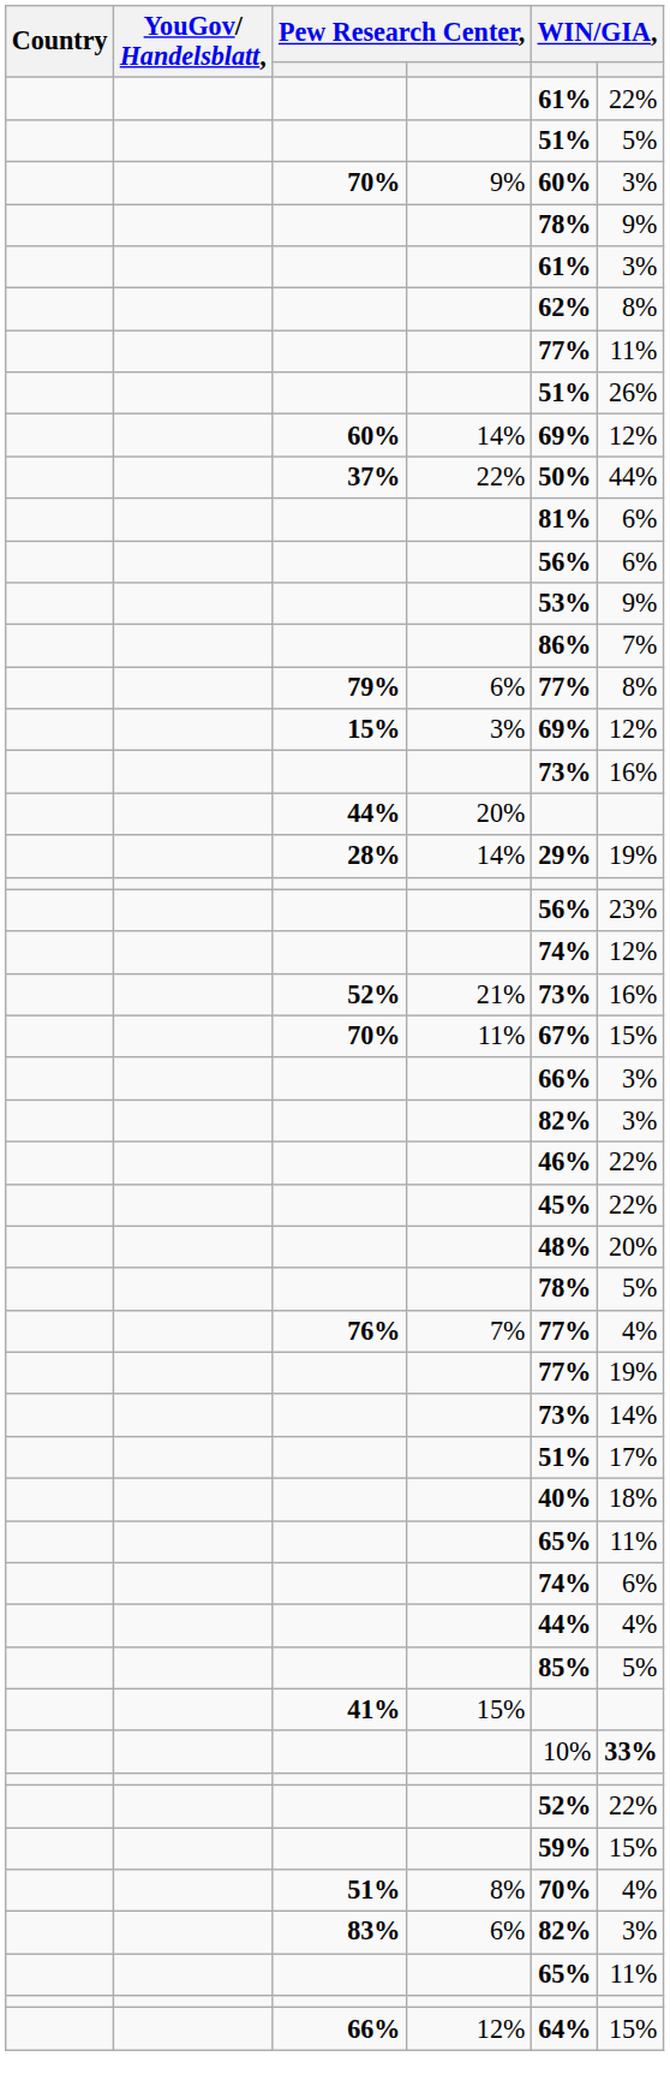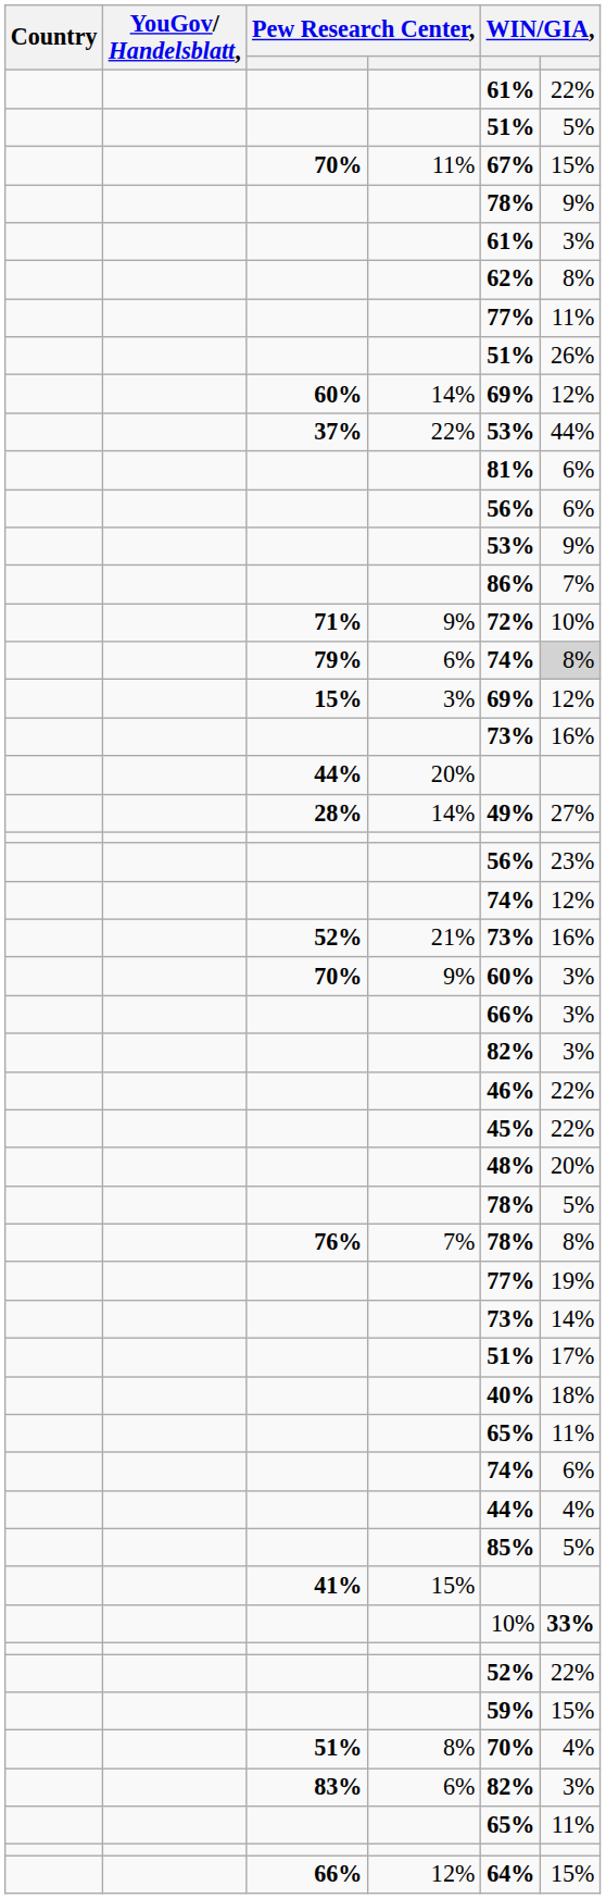rows swapped: 70% / 11% <-> 70% / 9%
37% | column 5: 50% -> 53%
+ row: 71% | 9% | 72% | 10%
79% | column 5: 77% -> 74%
79% | column 6: no background -> lightgrey background
28% | column 5: 29% -> 49%
28% | column 6: 19% -> 27%
76% | column 5: 77% -> 78%
76% | column 6: 4% -> 8%
